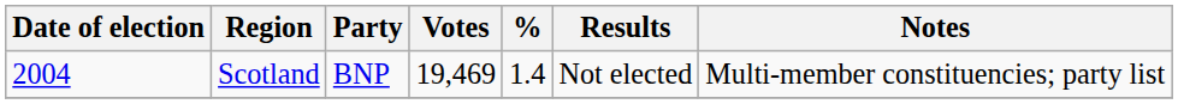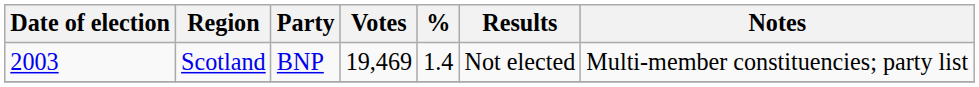Scotland | Date of election: 2004 -> 2003
